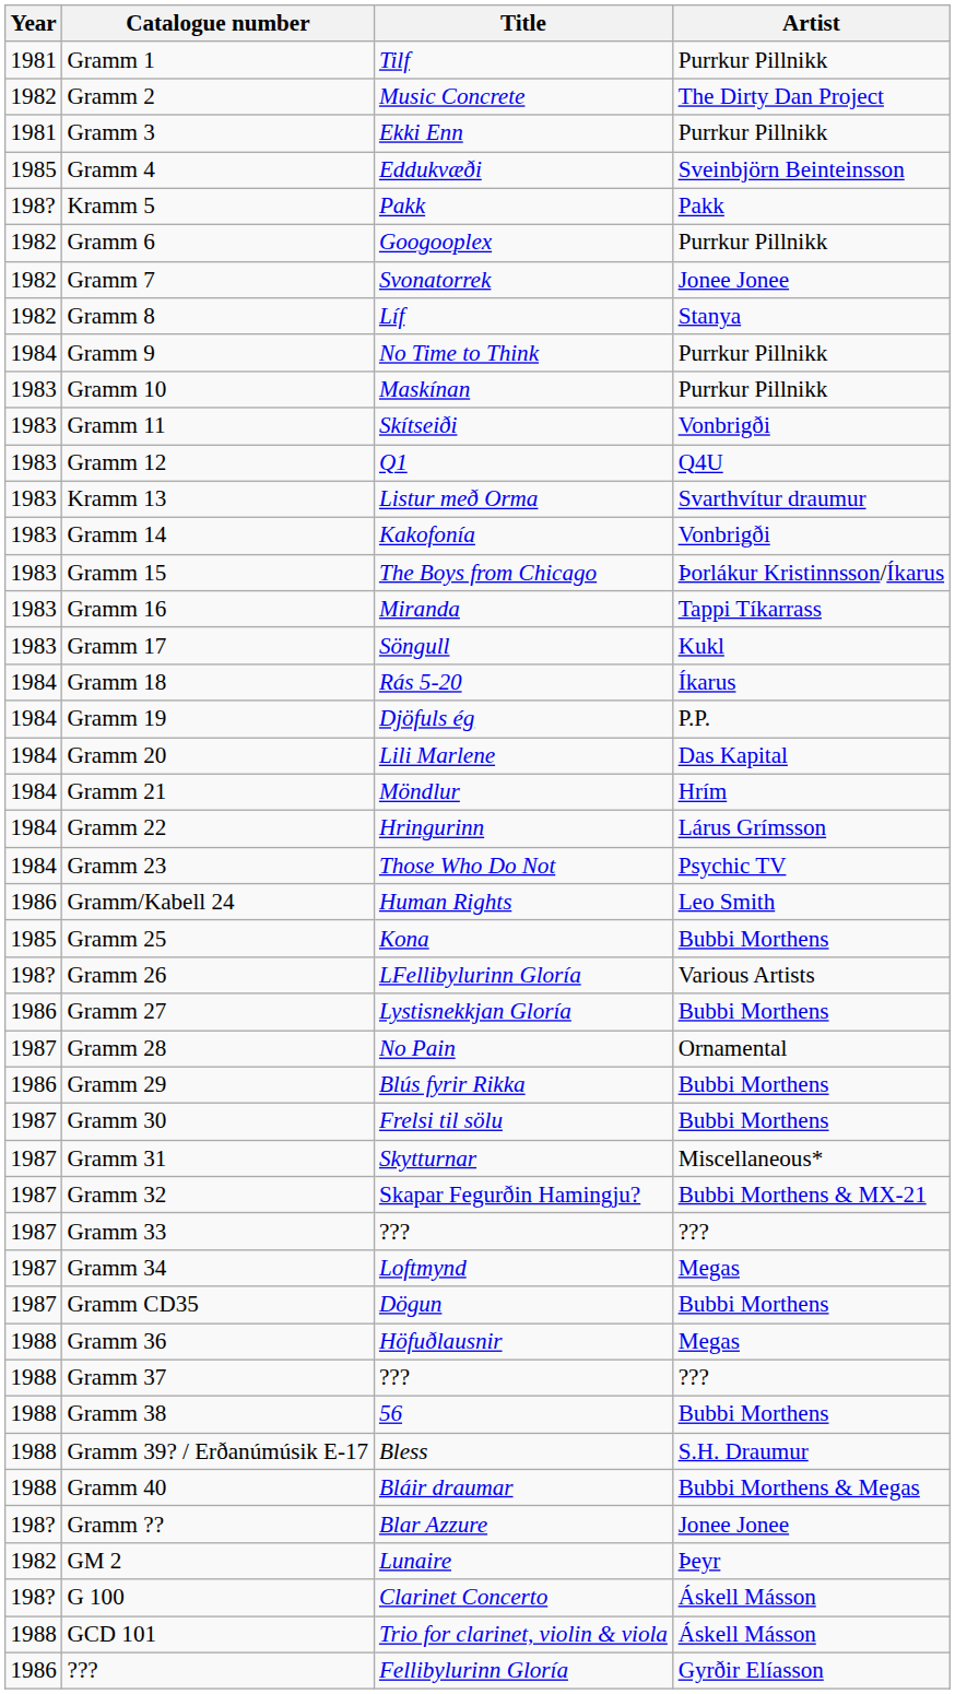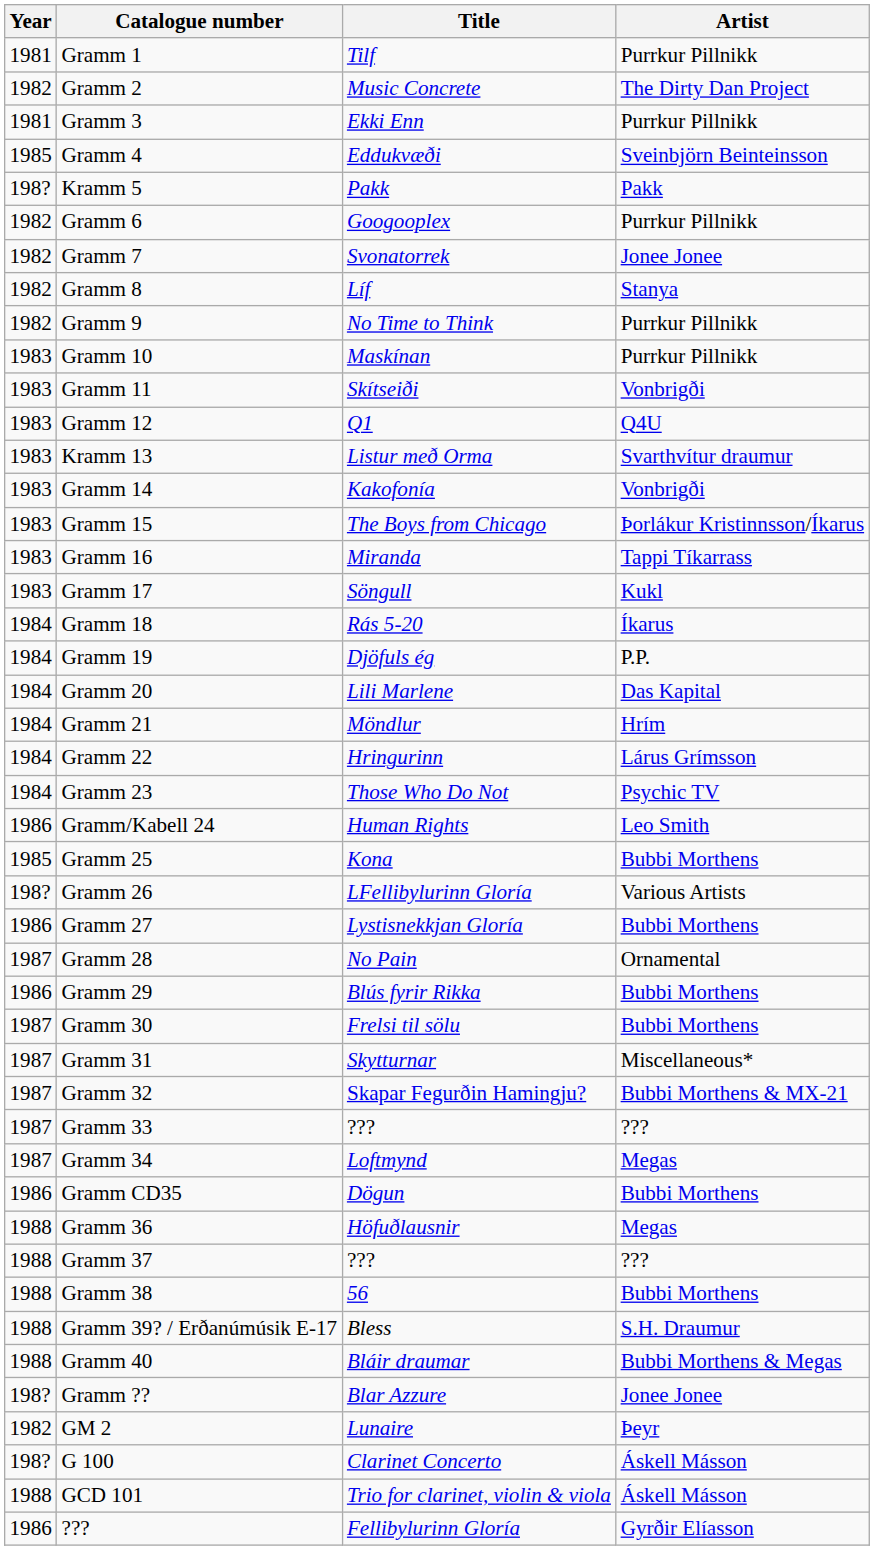Gramm 9 | Year: 1984 -> 1982
Gramm CD35 | Year: 1987 -> 1986
